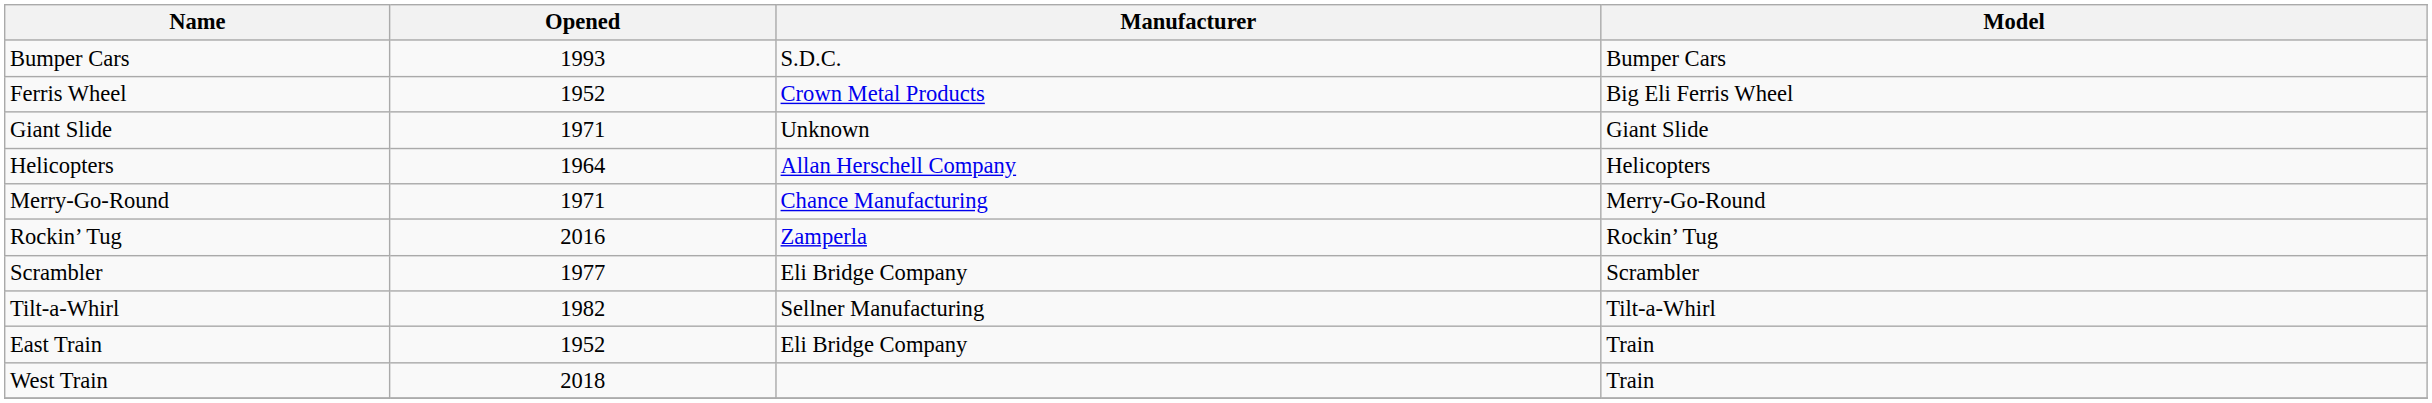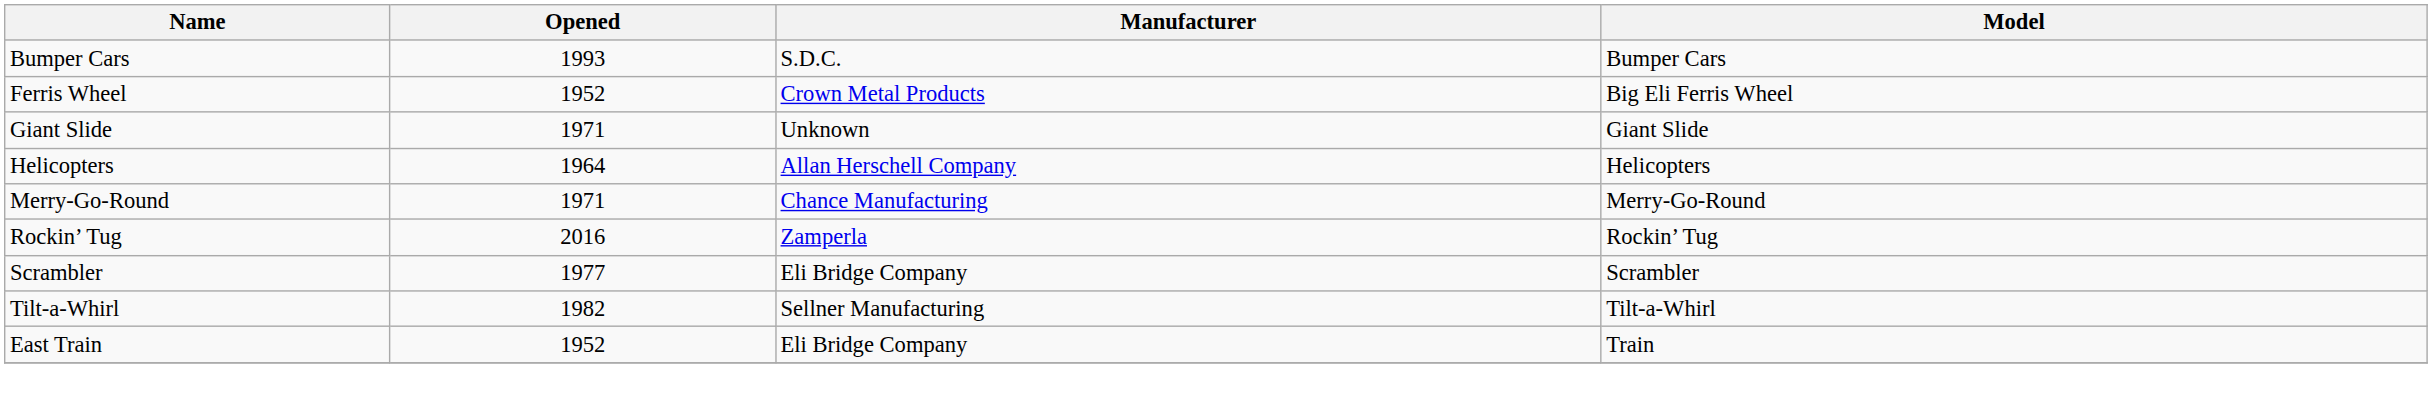- row: West Train | 2018 | Train
